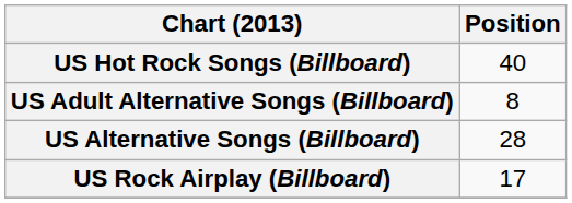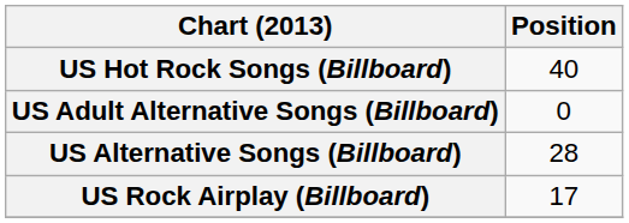US Adult Alternative Songs (Billboard) | Position: 8 -> 0
